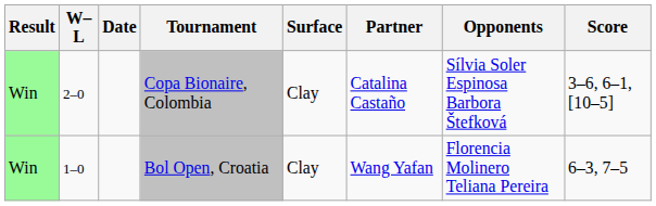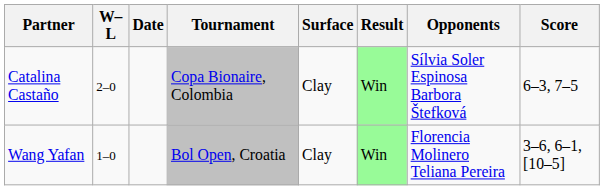columns swapped: Result <-> Partner
Copa Bionaire, Colombia | Score: 3–6, 6–1, [10–5] -> 6–3, 7–5
Bol Open, Croatia | Score: 6–3, 7–5 -> 3–6, 6–1, [10–5]
